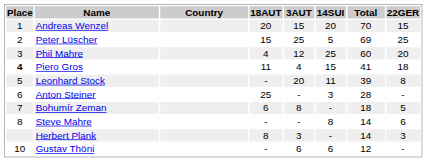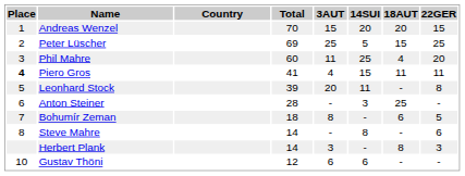columns swapped: Total <-> 18AUT
Phil Mahre | 3AUT: 12 -> 11
Piero Gros | 22GER: 18 -> 11
